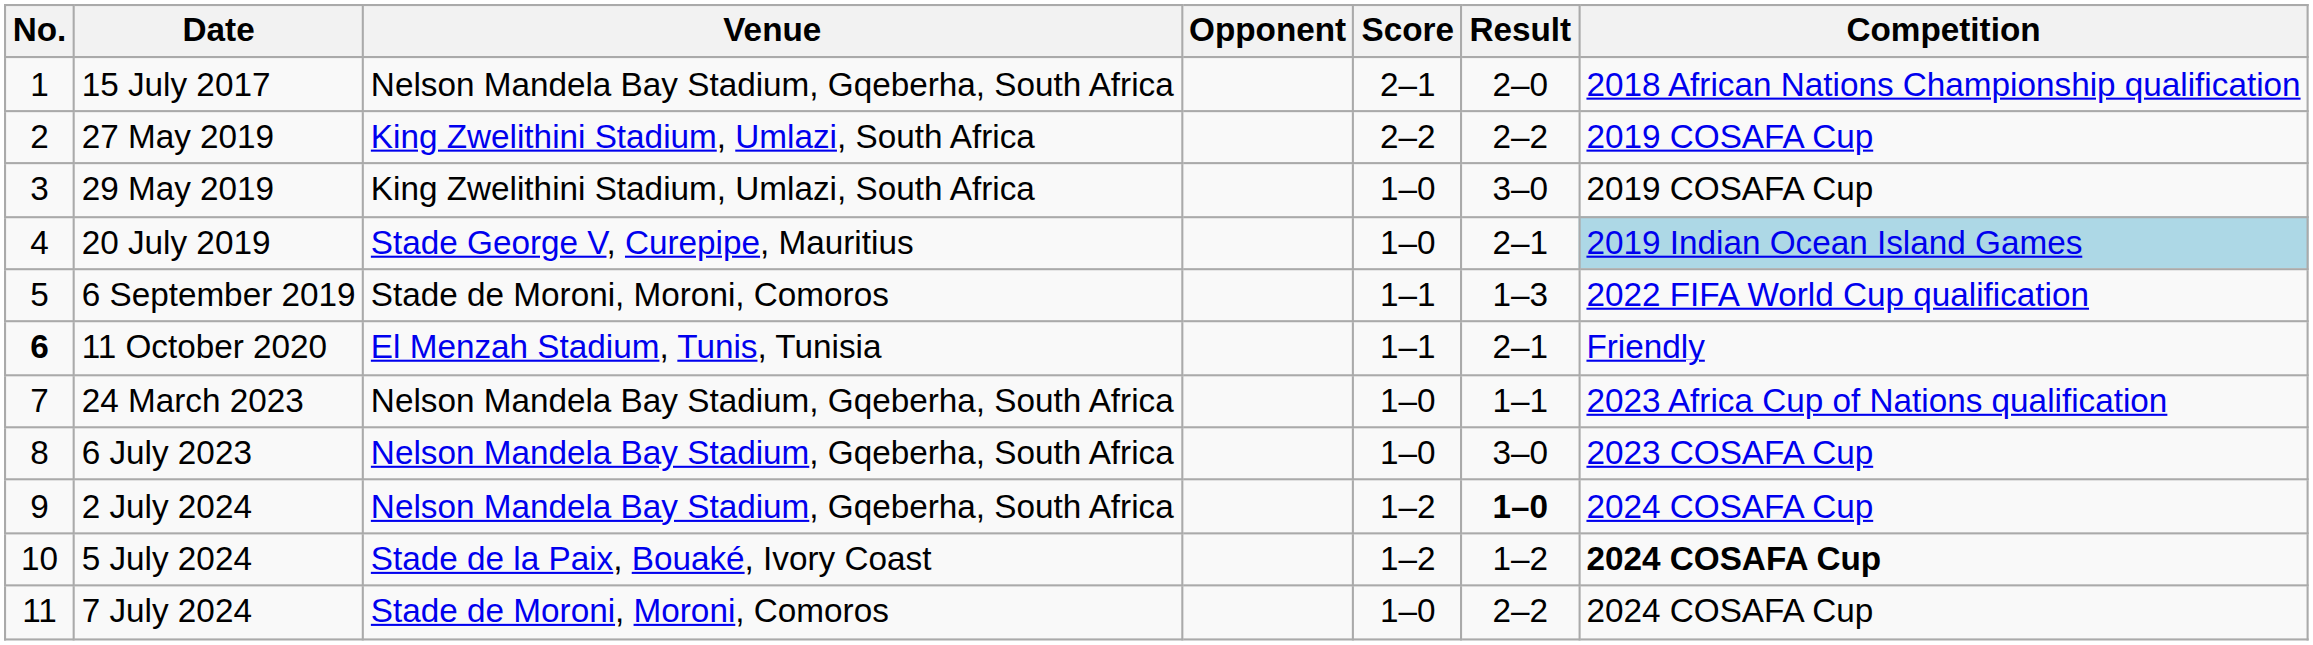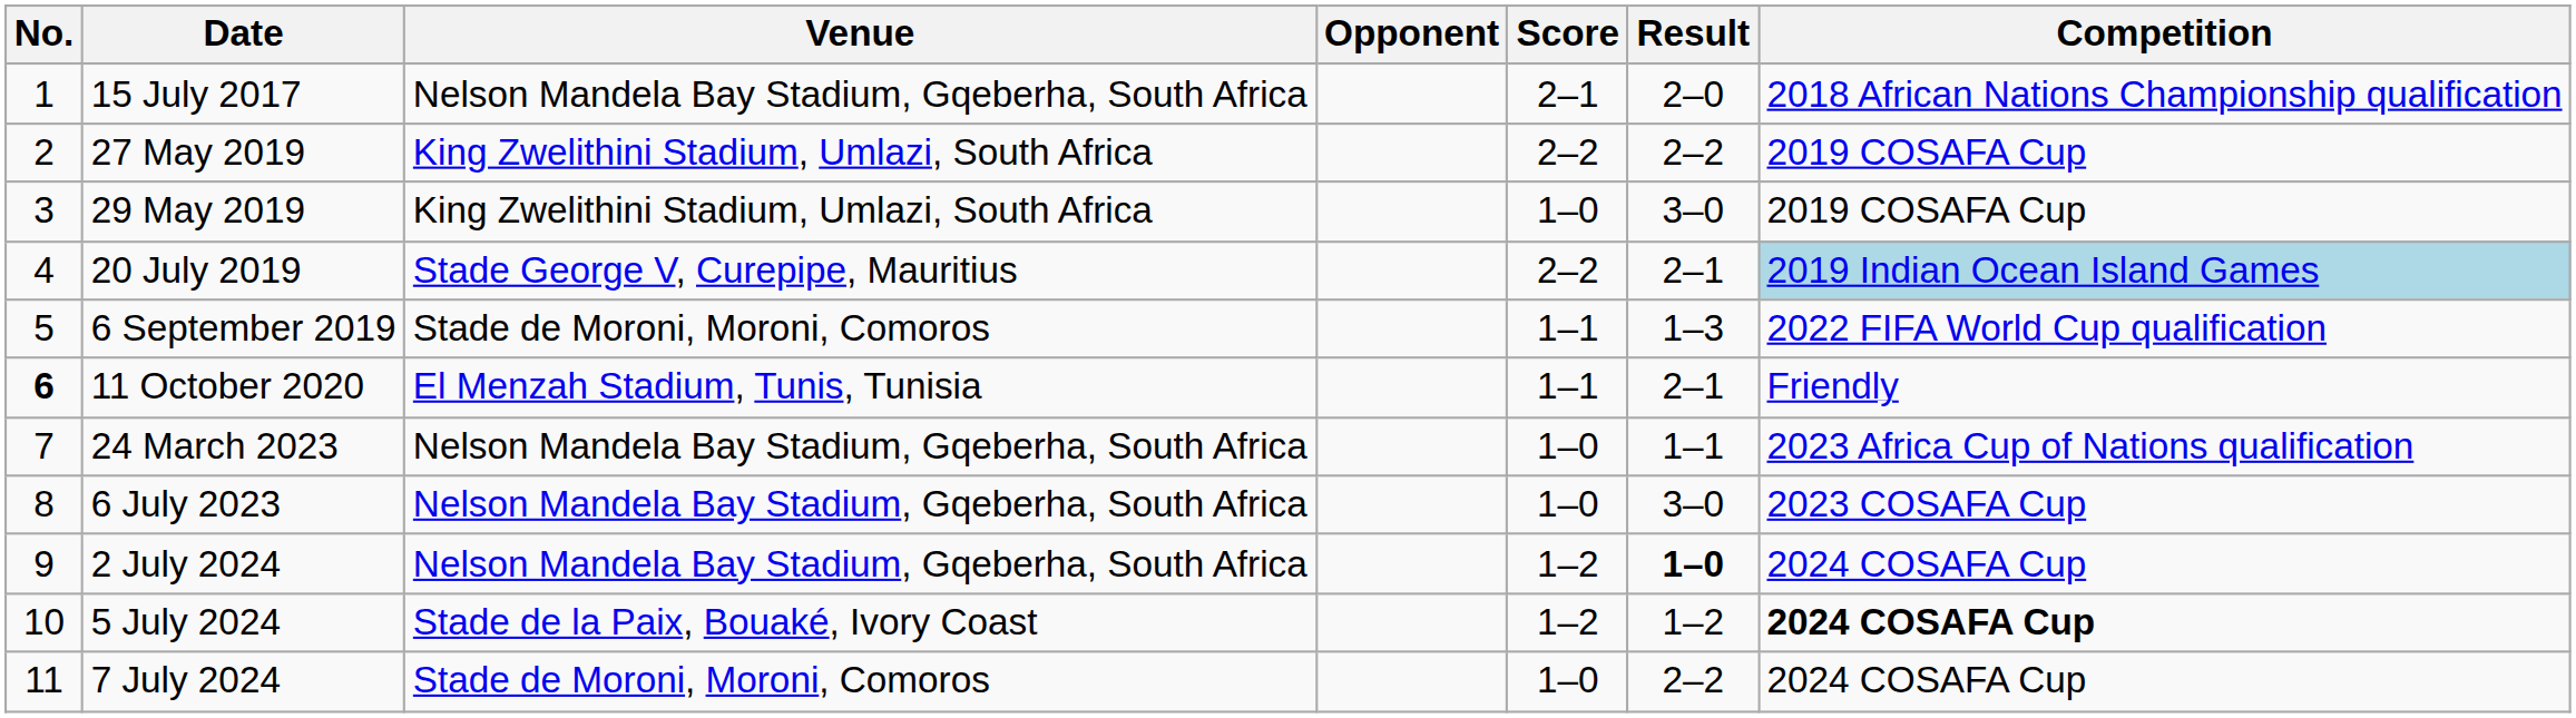20 July 2019 | Score: 1–0 -> 2–2
